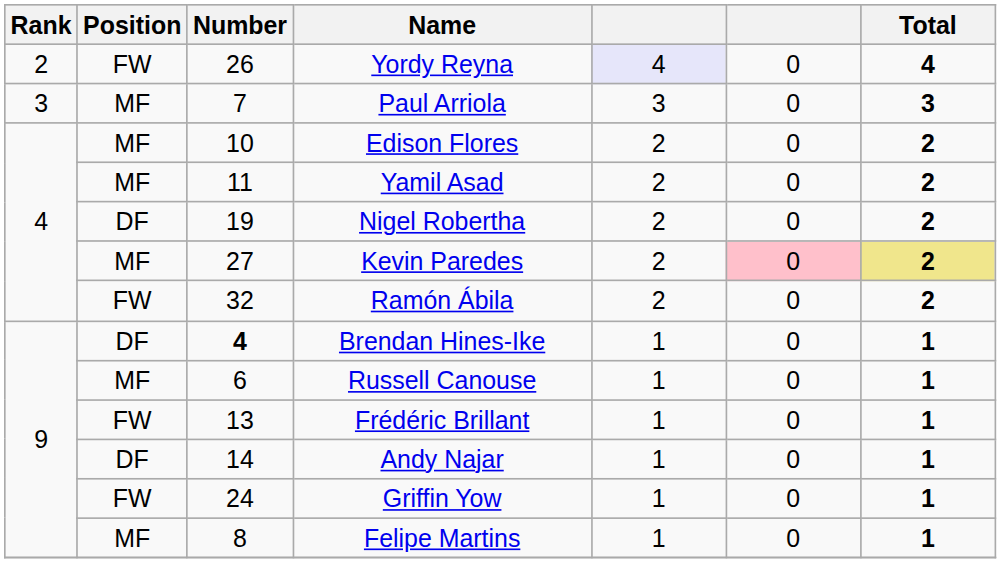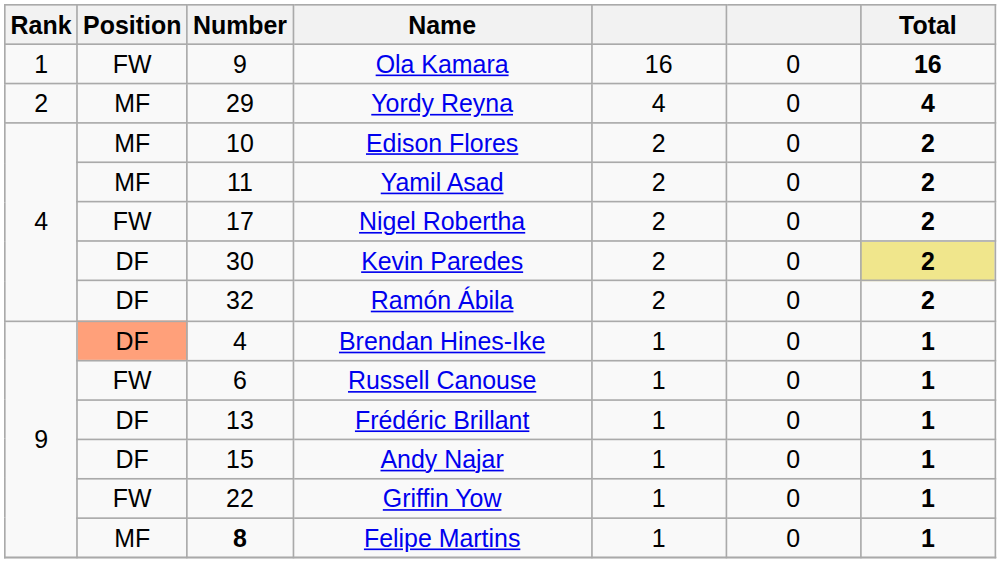+ row: 1 | FW | 9 | Ola Kamara | 16 | 0 | 16
Yordy Reyna | Position: FW -> MF
Yordy Reyna | Number: 26 -> 29
Yordy Reyna | column 5: lavender background -> no background
- row: 3 | MF | 7 | Paul Arriola | 3 | 0 | 3
Nigel Robertha | Position: DF -> FW
Nigel Robertha | Number: 19 -> 17
Kevin Paredes | Position: MF -> DF
Kevin Paredes | Number: 27 -> 30
Kevin Paredes | column 6: pink background -> no background
Ramón Ábila | Position: FW -> DF
Brendan Hines-Ike | Position: no background -> lightsalmon background
Brendan Hines-Ike | Number: bold -> normal
Russell Canouse | Position: MF -> FW
Frédéric Brillant | Position: FW -> DF
Andy Najar | Number: 14 -> 15
Griffin Yow | Number: 24 -> 22
Felipe Martins | Number: normal -> bold
